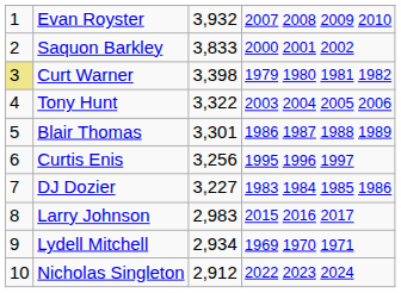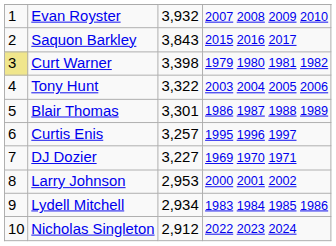Saquon Barkley | column 3: 3,833 -> 3,843
Saquon Barkley | column 4: 2000 2001 2002 -> 2015 2016 2017
Curtis Enis | column 3: 3,256 -> 3,257
DJ Dozier | column 4: 1983 1984 1985 1986 -> 1969 1970 1971
Larry Johnson | column 3: 2,983 -> 2,953
Larry Johnson | column 4: 2015 2016 2017 -> 2000 2001 2002
Lydell Mitchell | column 4: 1969 1970 1971 -> 1983 1984 1985 1986
